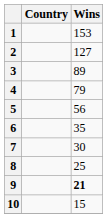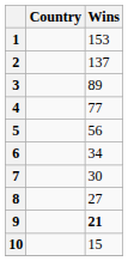2 | Wins: 127 -> 137
4 | Wins: 79 -> 77
6 | Wins: 35 -> 34
8 | Wins: 25 -> 27
